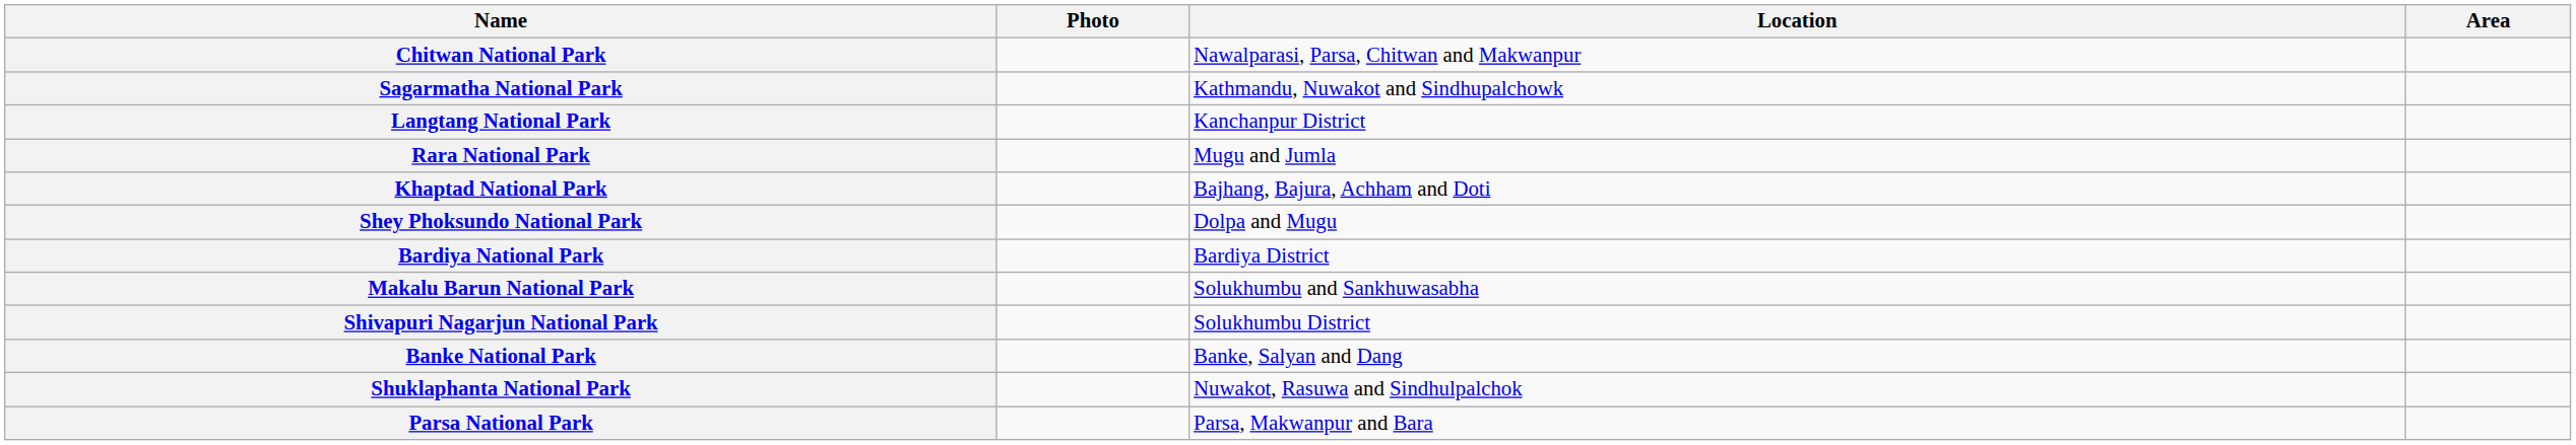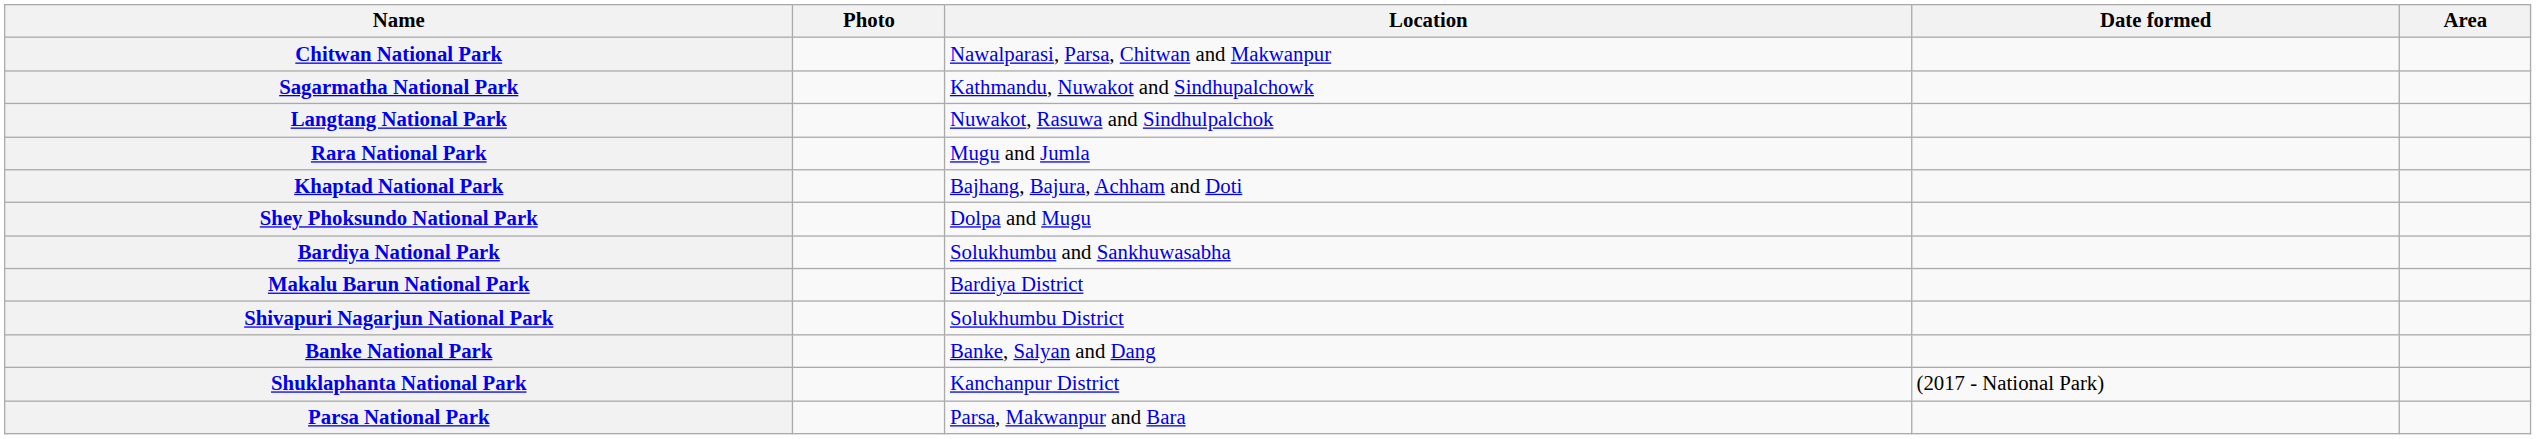+ column: Date formed | (2017 - National Park)
Langtang National Park | Location: Kanchanpur District -> Nuwakot, Rasuwa and Sindhulpalchok
Bardiya National Park | Location: Bardiya District -> Solukhumbu and Sankhuwasabha
Makalu Barun National Park | Location: Solukhumbu and Sankhuwasabha -> Bardiya District
Shuklaphanta National Park | Location: Nuwakot, Rasuwa and Sindhulpalchok -> Kanchanpur District
